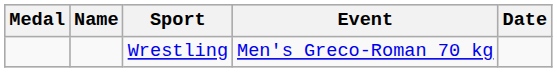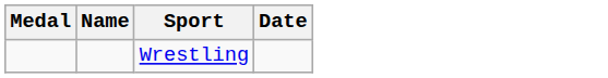- column: Event | Men's Greco-Roman 70 kg
